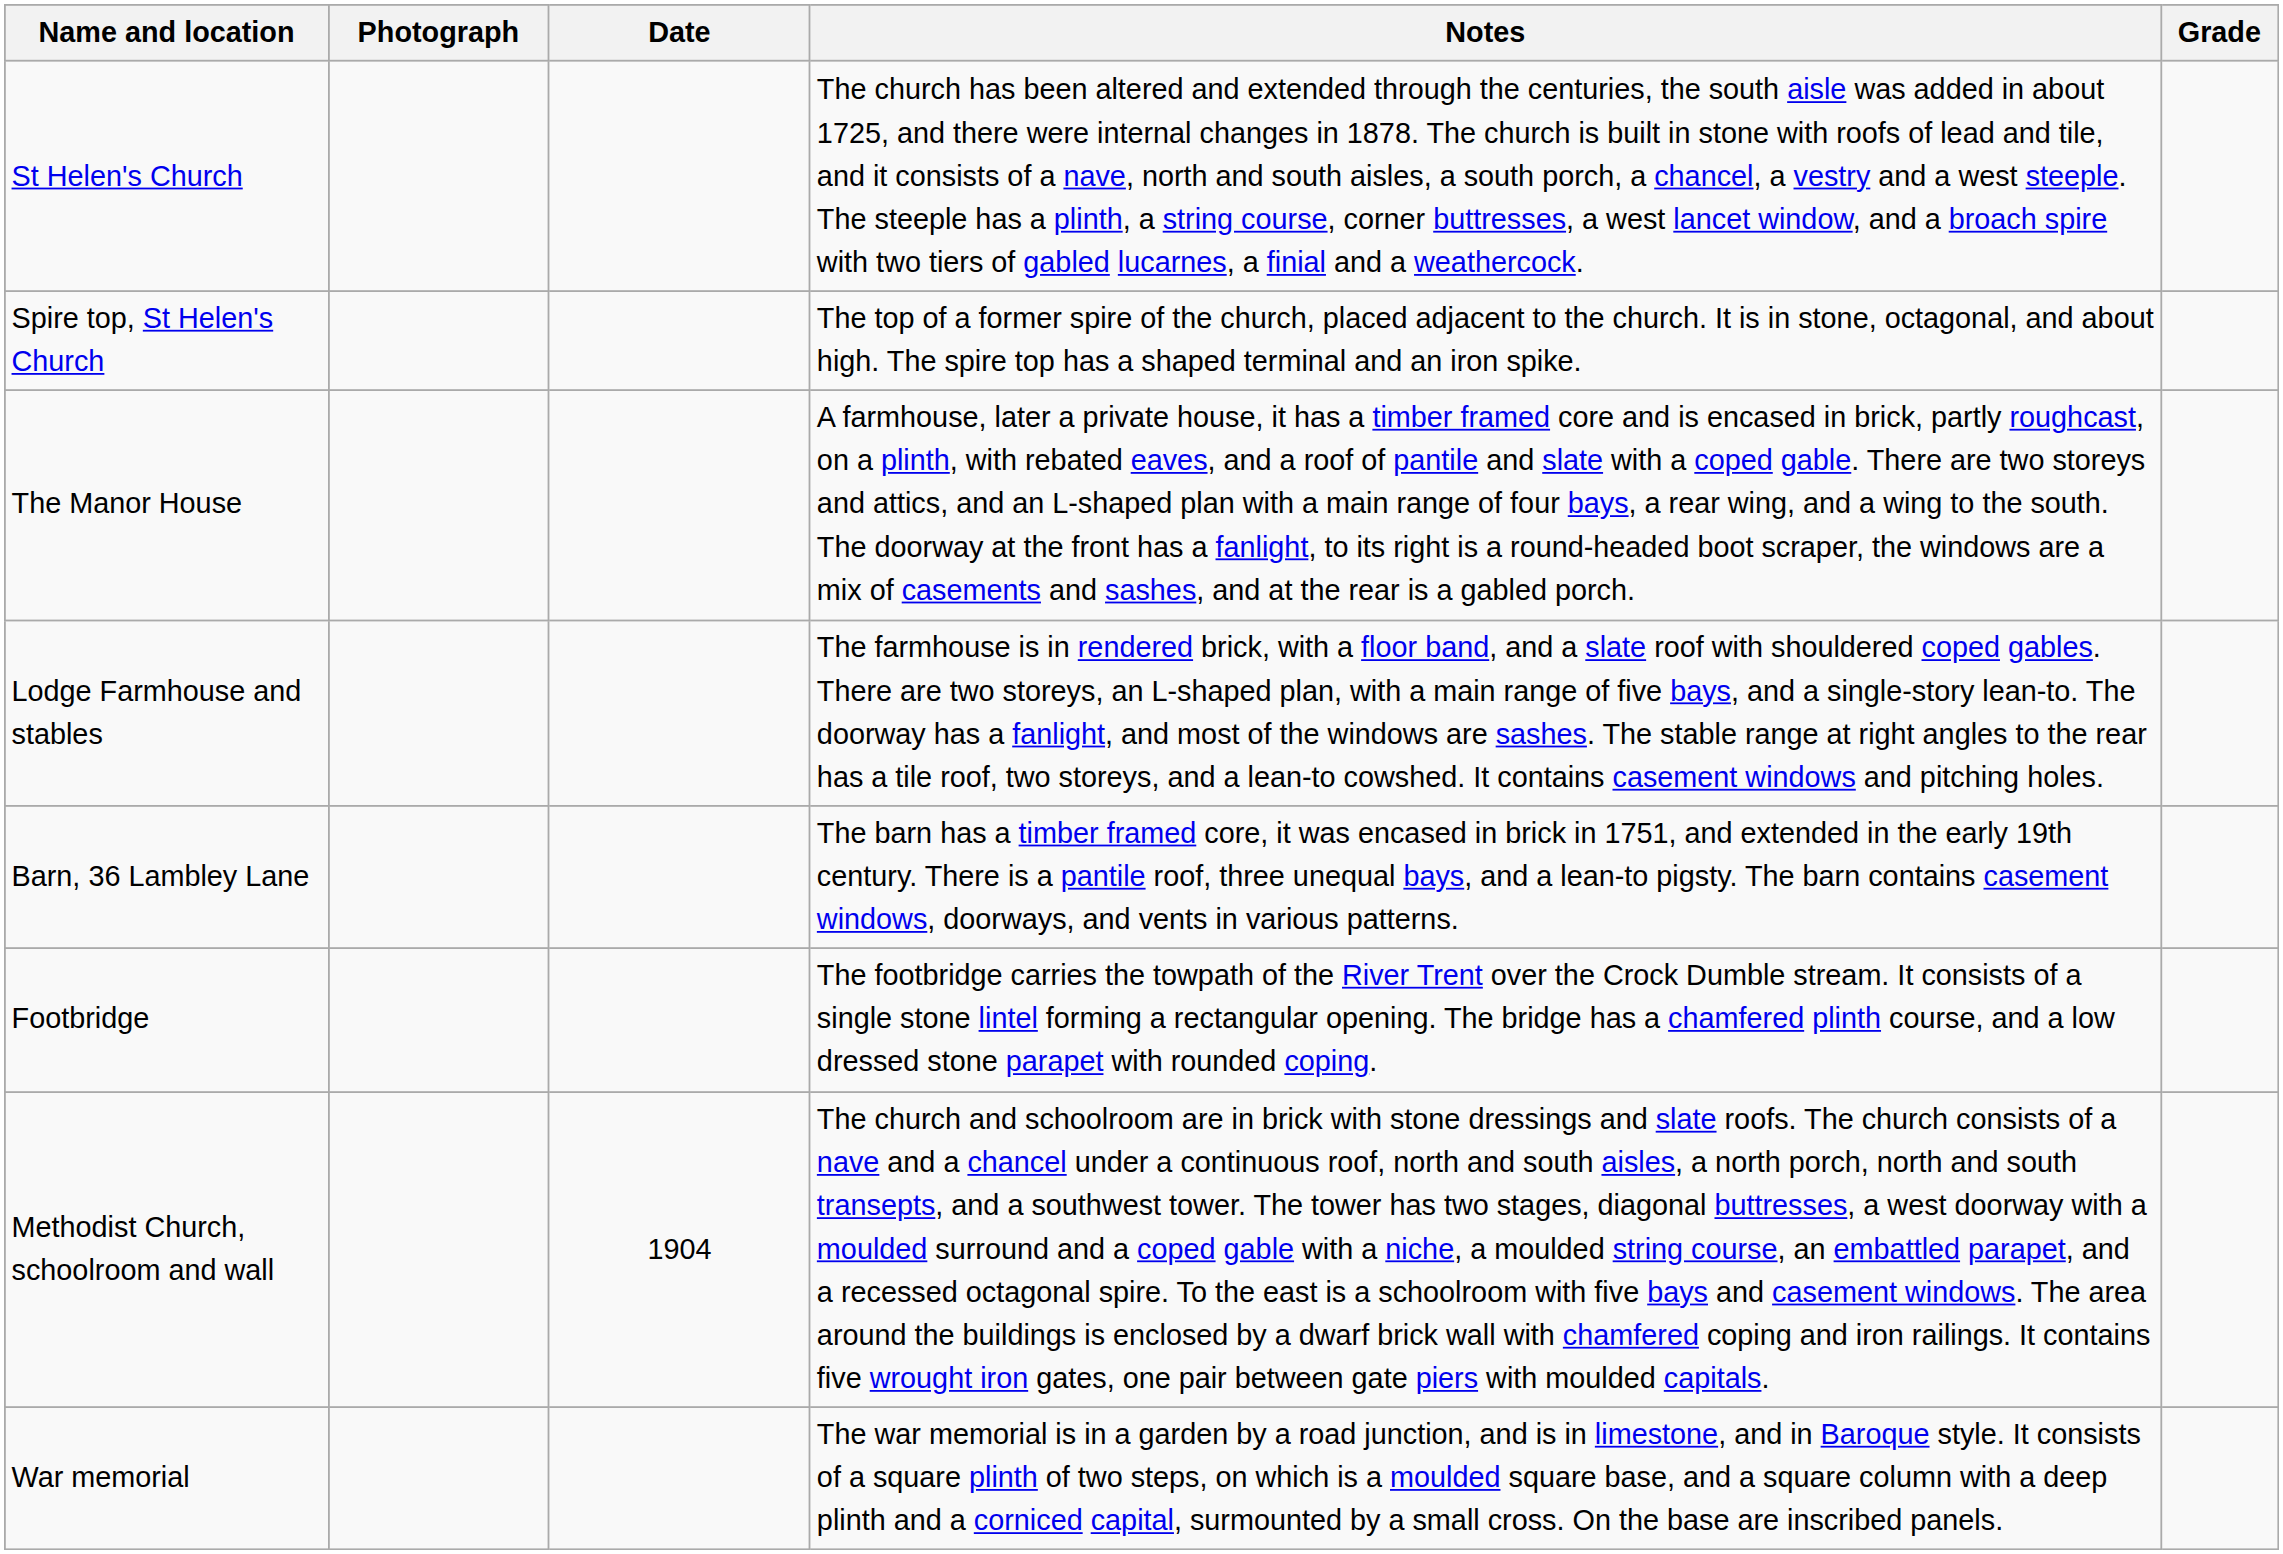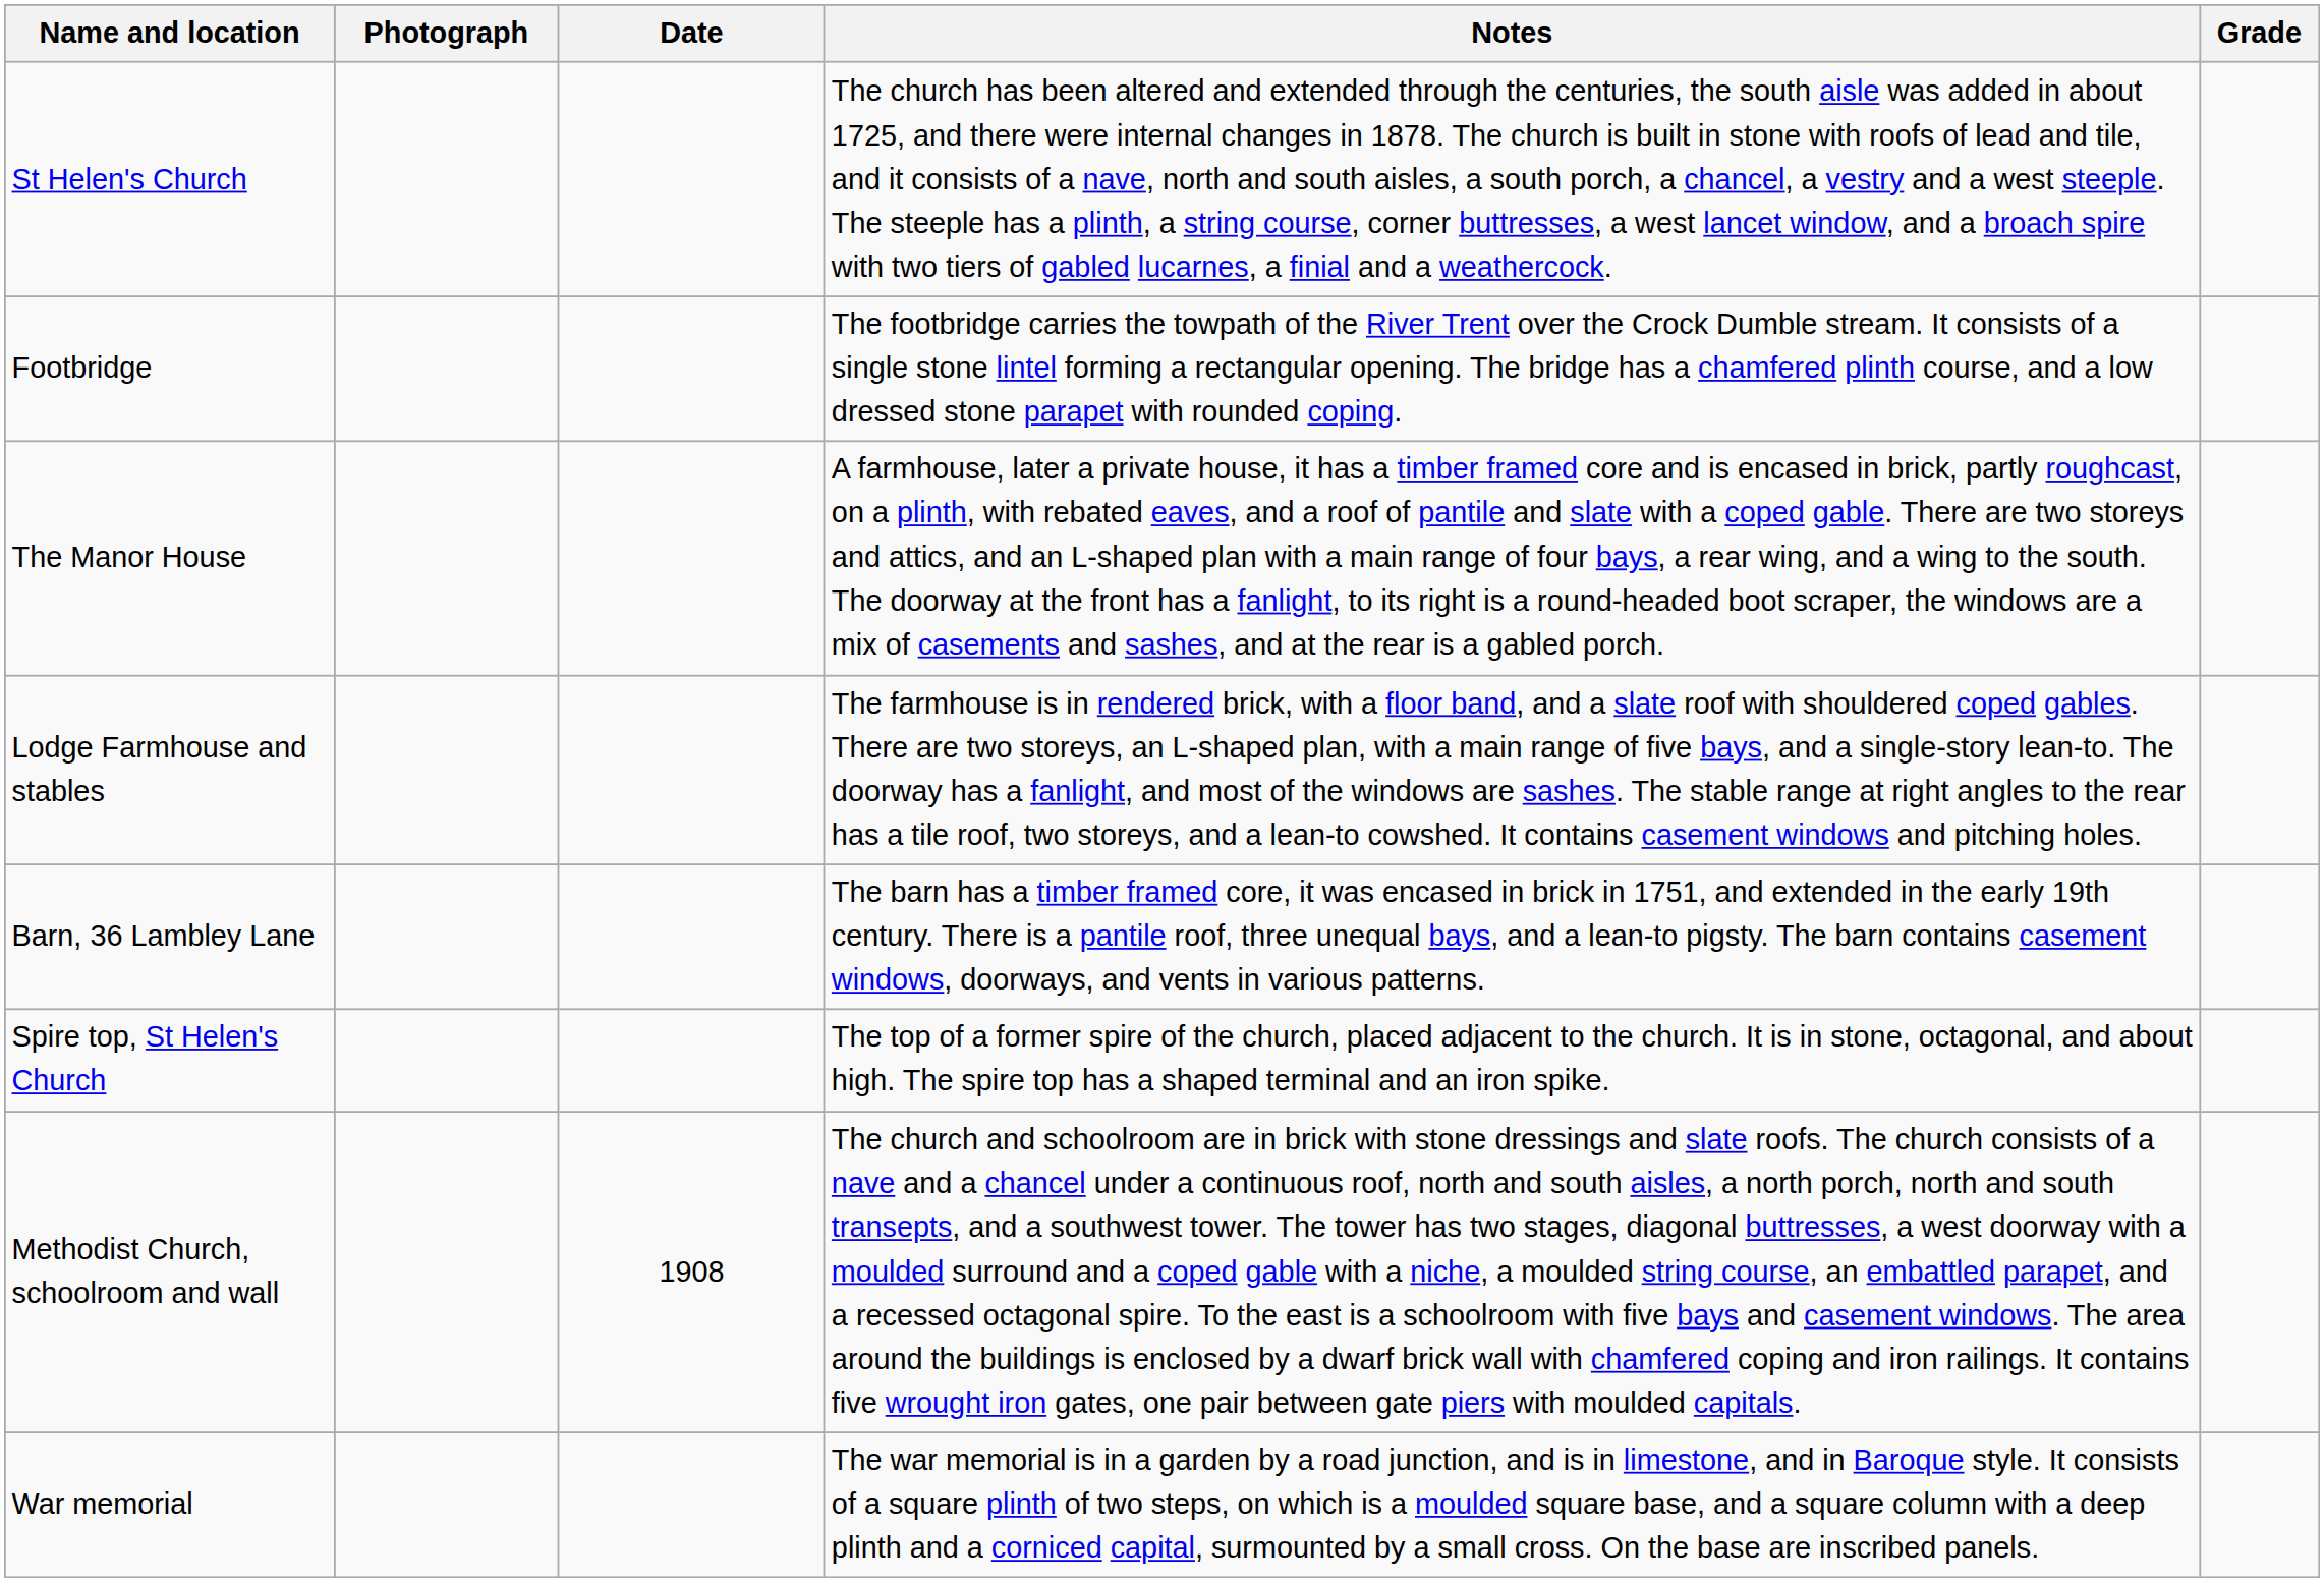rows swapped: Spire top, St Helen's Church <-> Footbridge
Methodist Church, schoolroom and wall | Date: 1904 -> 1908
